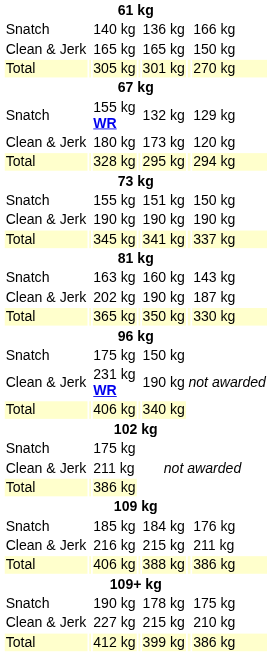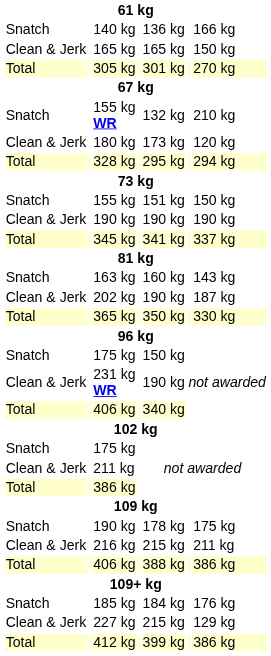155 kg WR | column 7: 129 kg -> 210 kg
rows swapped: Snatch / 190 kg <-> 185 kg
227 kg | column 7: 210 kg -> 129 kg
